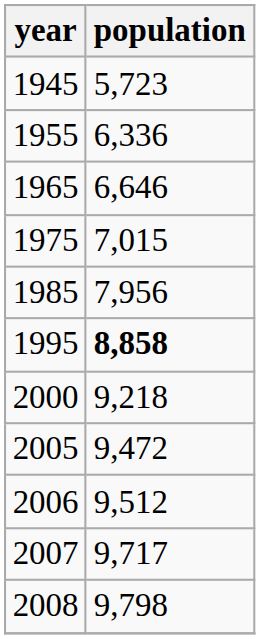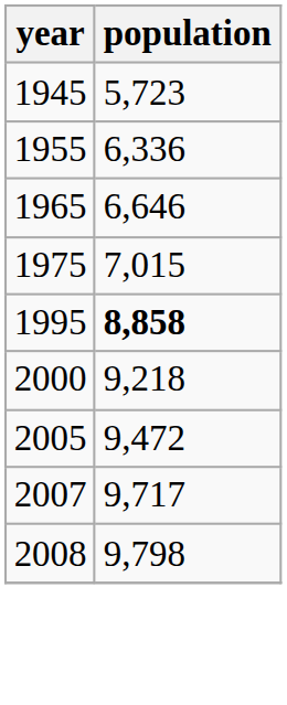- row: 1985 | 7,956
- row: 2006 | 9,512
